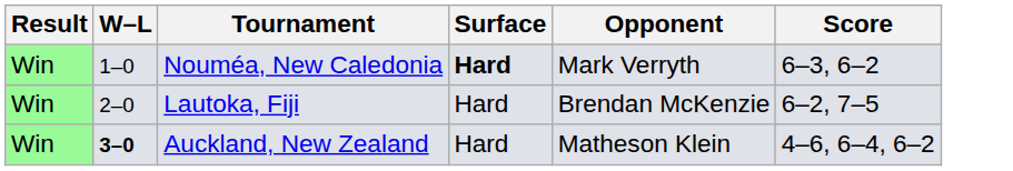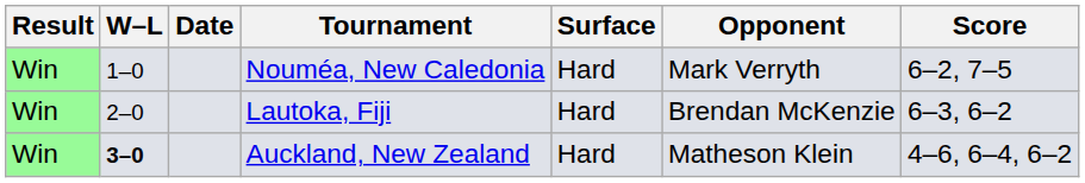+ column: Date
Nouméa, New Caledonia | Surface: bold -> normal
Nouméa, New Caledonia | Score: 6–3, 6–2 -> 6–2, 7–5
Lautoka, Fiji | Score: 6–2, 7–5 -> 6–3, 6–2
